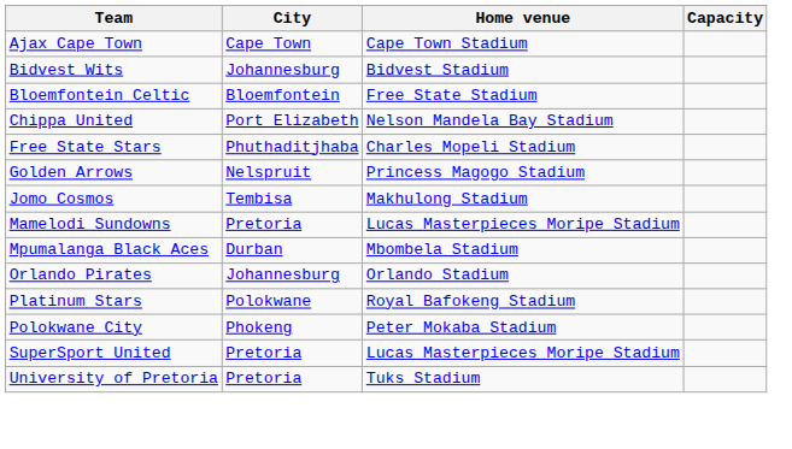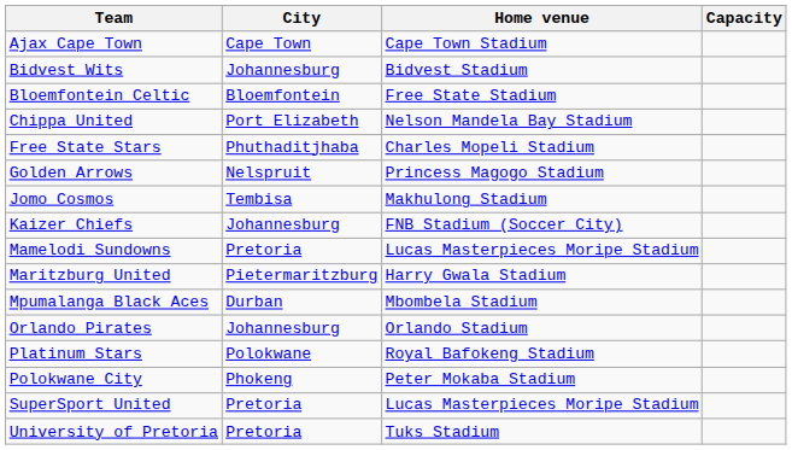+ row: Kaizer Chiefs | Johannesburg | FNB Stadium (Soccer City)
+ row: Maritzburg United | Pietermaritzburg | Harry Gwala Stadium
